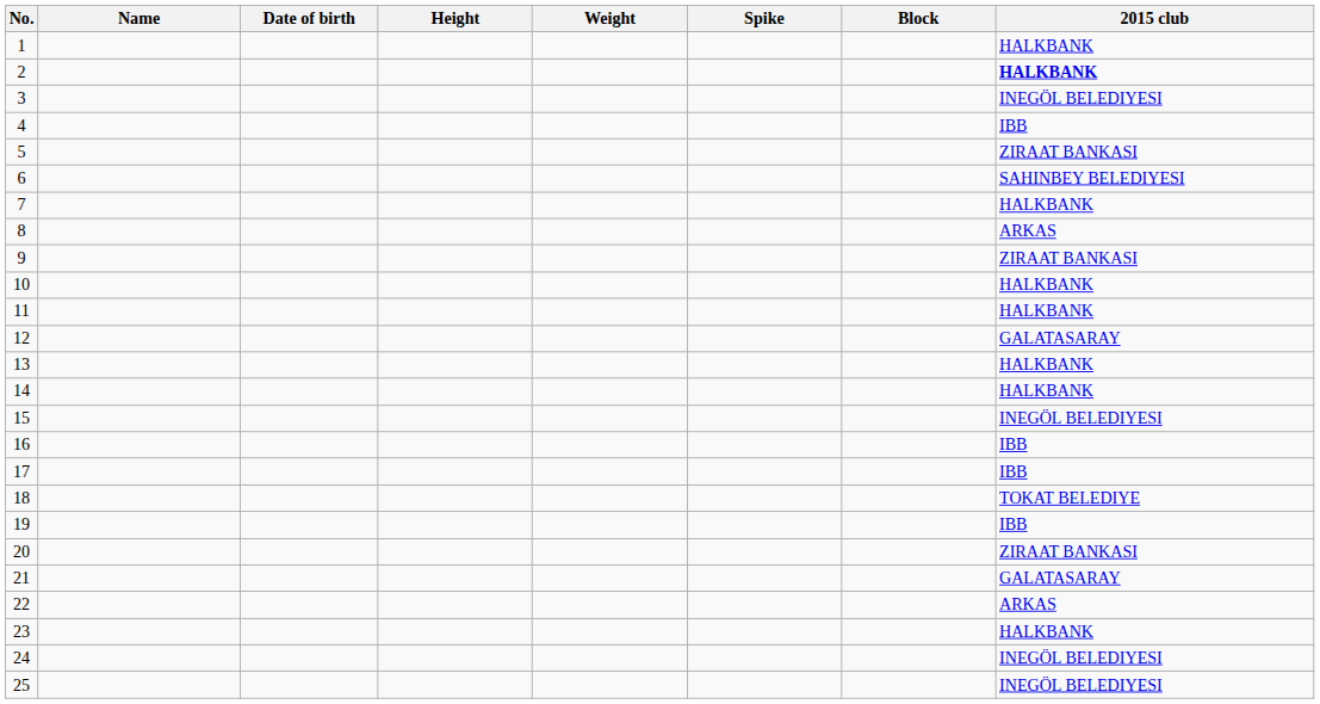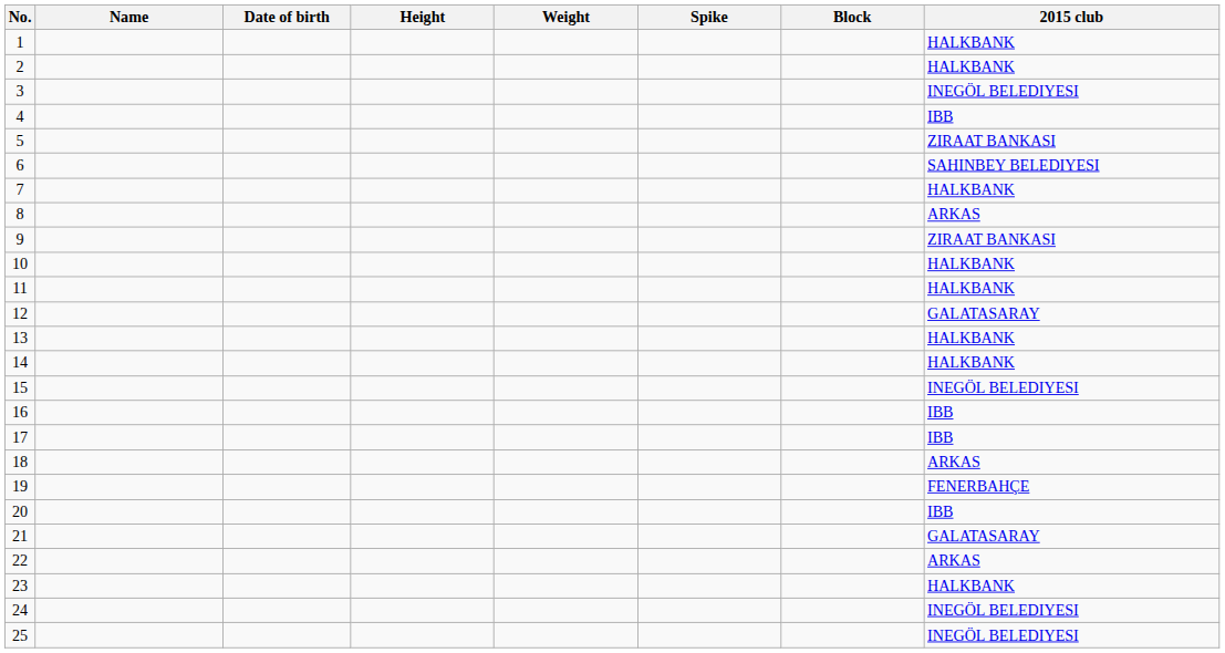2 | 2015 club: bold -> normal
18 | 2015 club: TOKAT BELEDIYE -> ARKAS
19 | 2015 club: IBB -> FENERBAHÇE
20 | 2015 club: ZIRAAT BANKASI -> IBB
